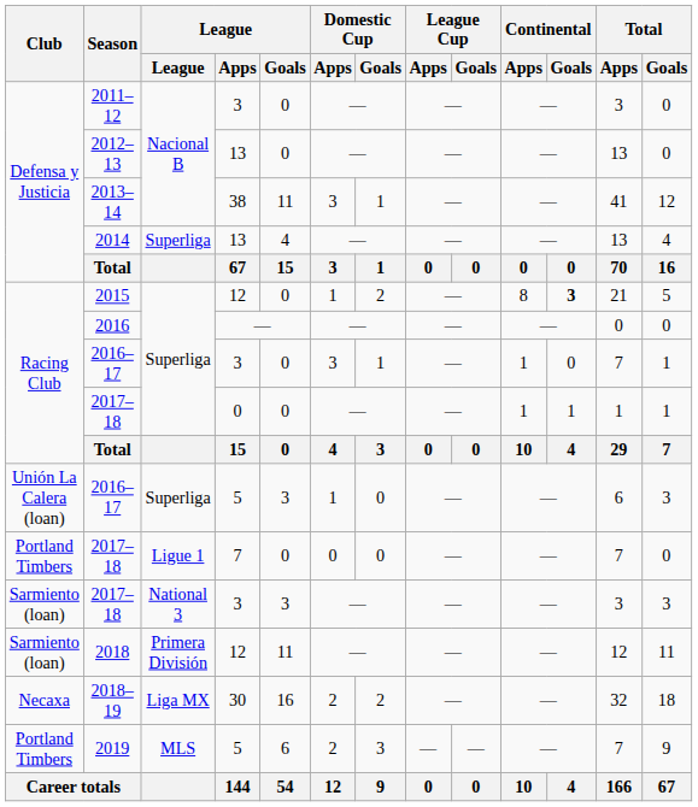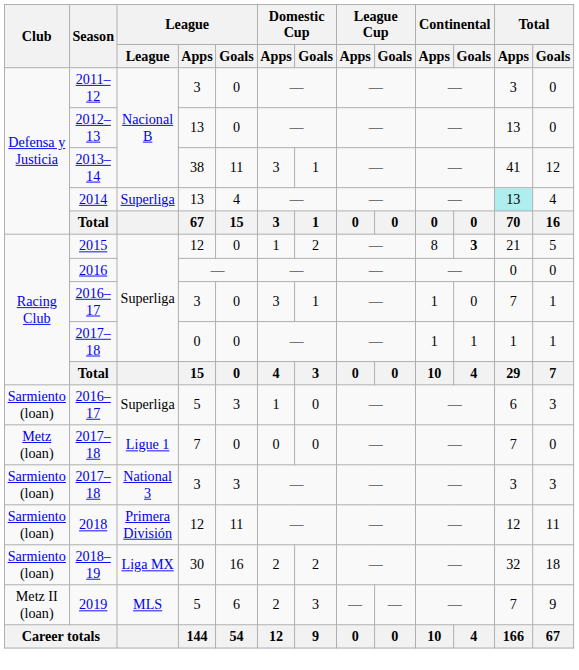2014 | Total / Apps: no background -> paleturquoise background
2016–17 / 5 | Club: Unión La Calera (loan) -> Sarmiento (loan)
2017–18 / 7 | Club: Portland Timbers -> Metz (loan)
2018–19 | Club: Necaxa -> Sarmiento (loan)
2019 | Club: Portland Timbers -> Metz II (loan)
